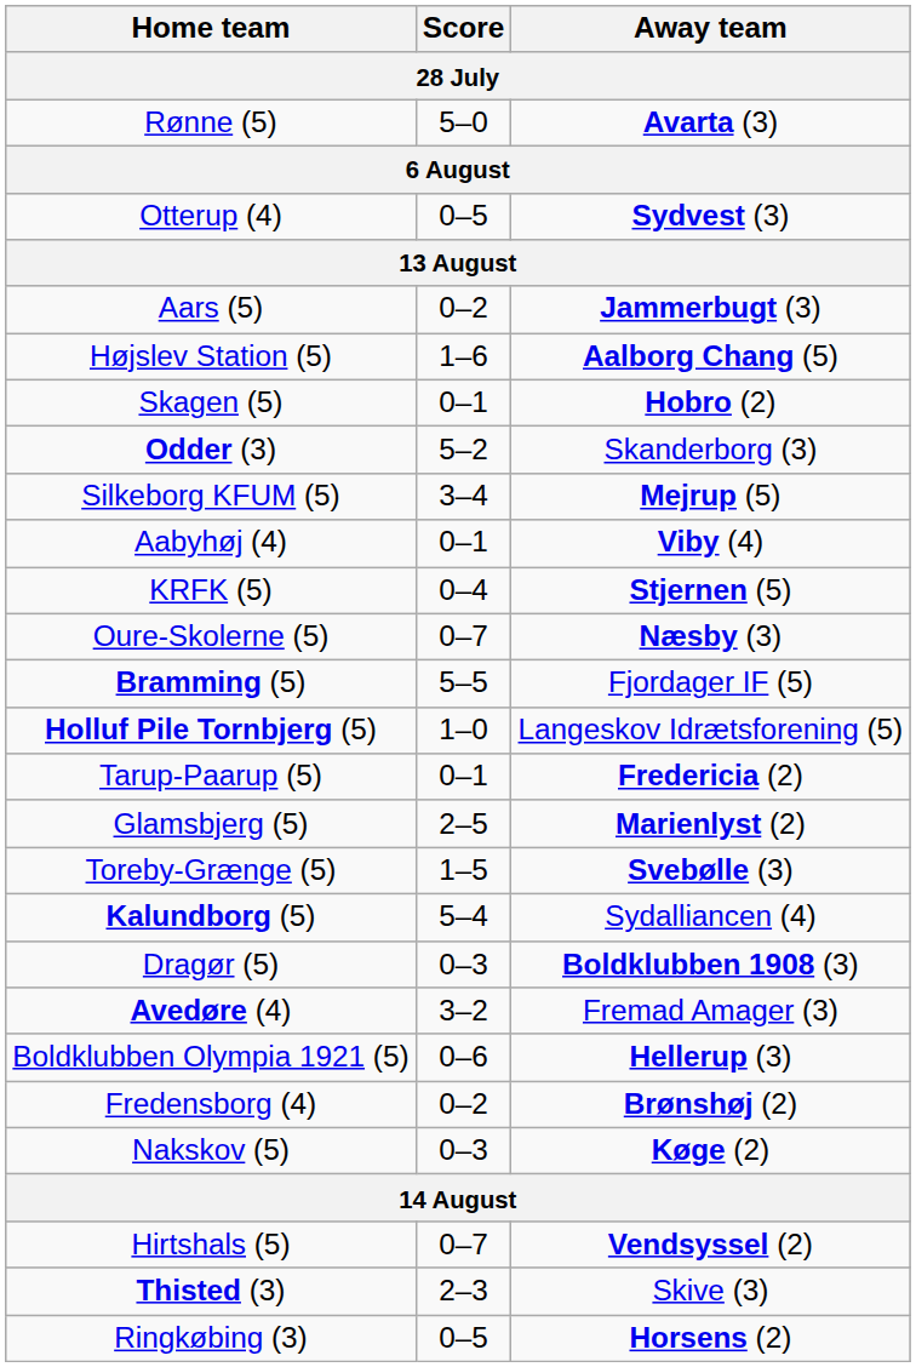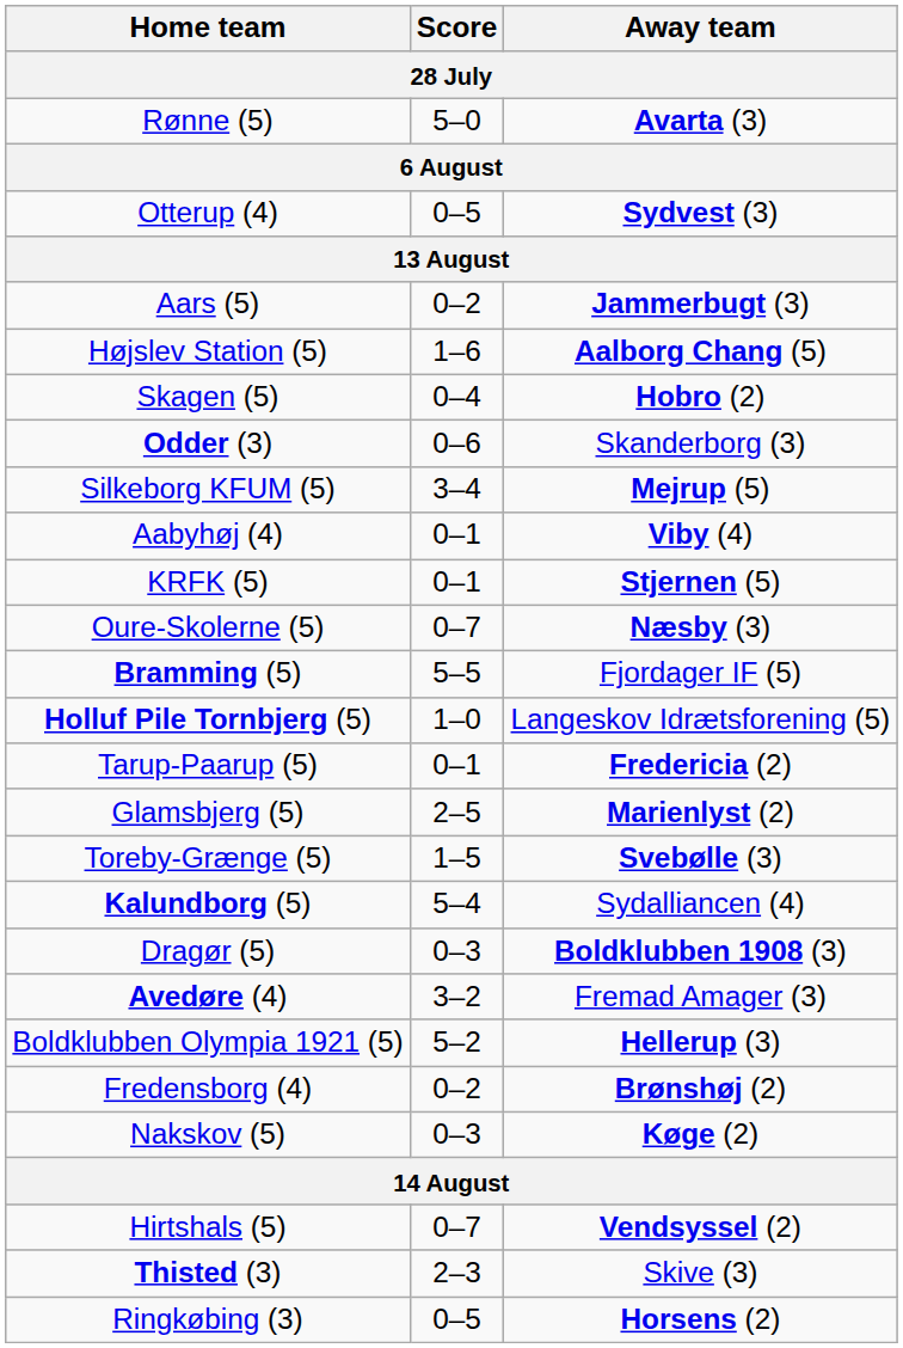Skagen (5) | Score: 0–1 -> 0–4
Odder (3) | Score: 5–2 -> 0–6
KRFK (5) | Score: 0–4 -> 0–1
Boldklubben Olympia 1921 (5) | Score: 0–6 -> 5–2
